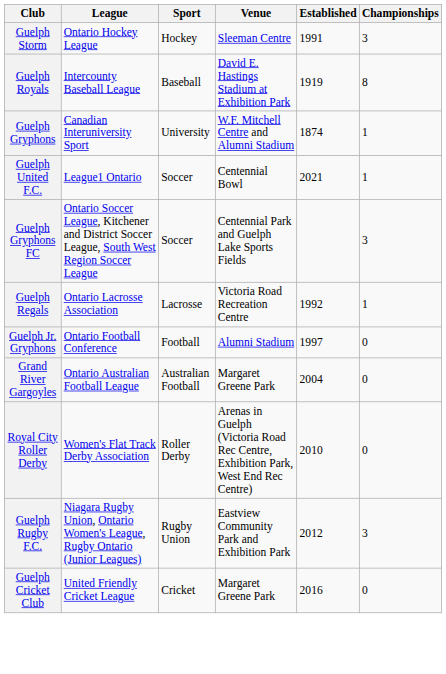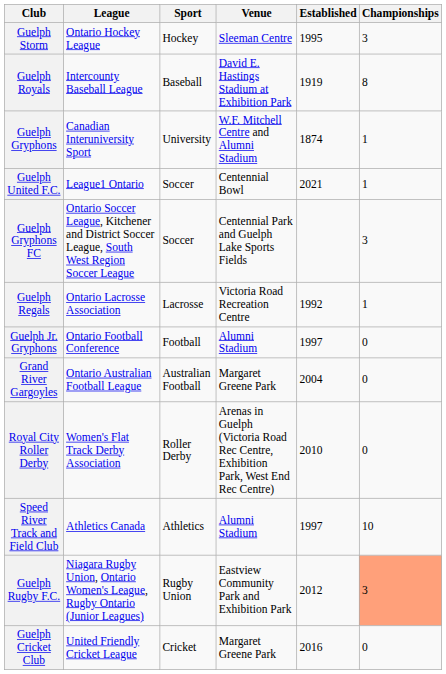Guelph Storm | Established: 1991 -> 1995
+ row: Speed River Track and Field Club | Athletics Canada | Athletics | Alumni Stadium | 1997 | 10
Guelph Rugby F.C. | Championships: no background -> lightsalmon background
